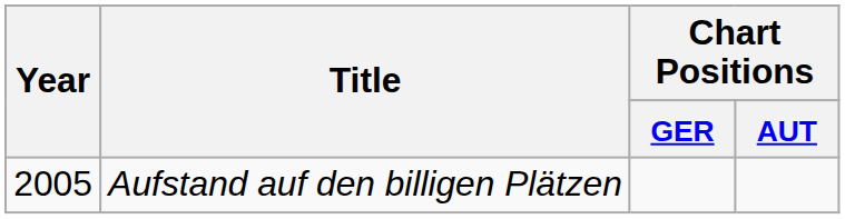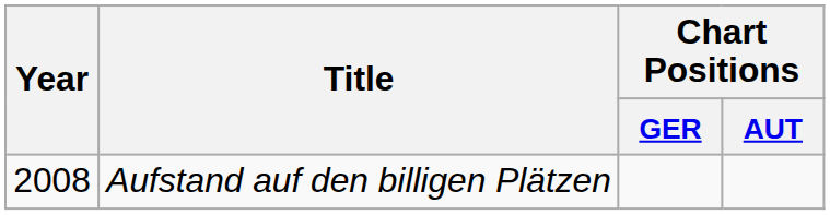Aufstand auf den billigen Plätzen | Year: 2005 -> 2008
